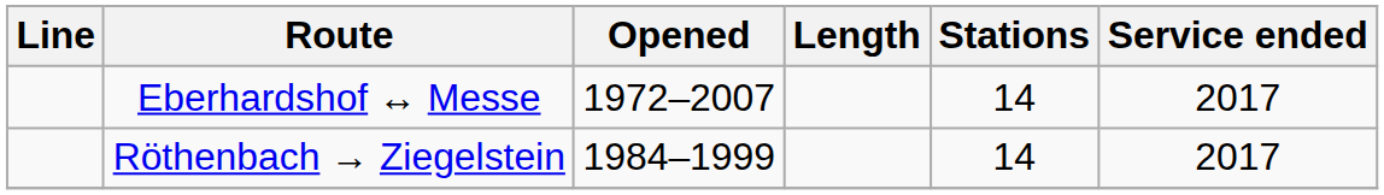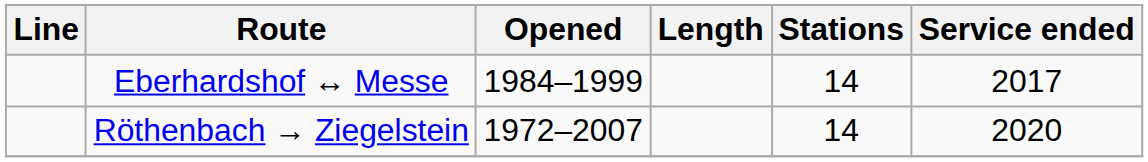Eberhardshof ↔ Messe | Opened: 1972–2007 -> 1984–1999
Röthenbach → Ziegelstein | Opened: 1984–1999 -> 1972–2007
Röthenbach → Ziegelstein | Service ended: 2017 -> 2020
